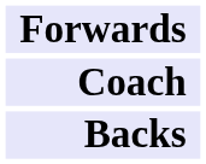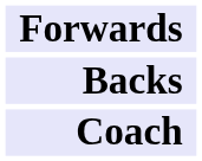rows swapped: Backs <-> Coach
